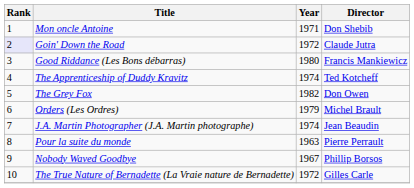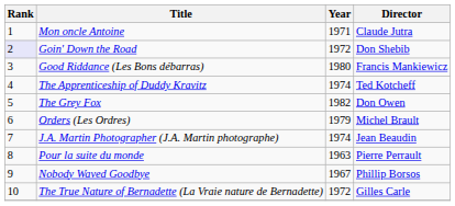Mon oncle Antoine | Director: Don Shebib -> Claude Jutra
Goin' Down the Road | Director: Claude Jutra -> Don Shebib
